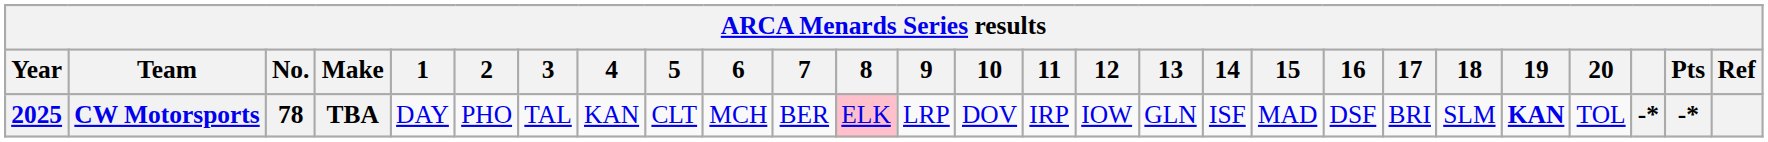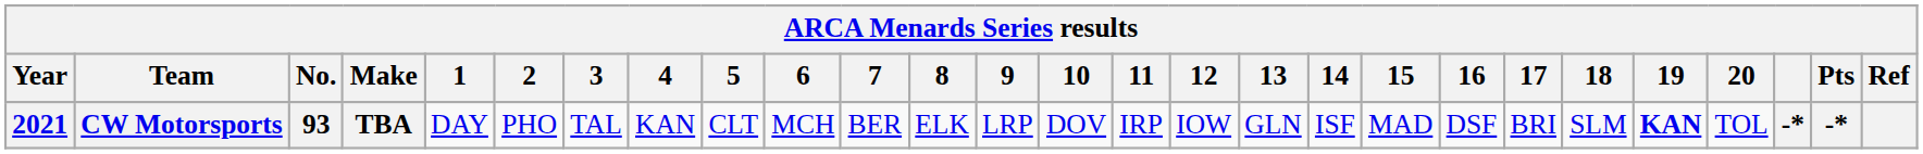CW Motorsports | Year: 2025 -> 2021
CW Motorsports | No.: 78 -> 93
CW Motorsports | 8: pink background -> no background
